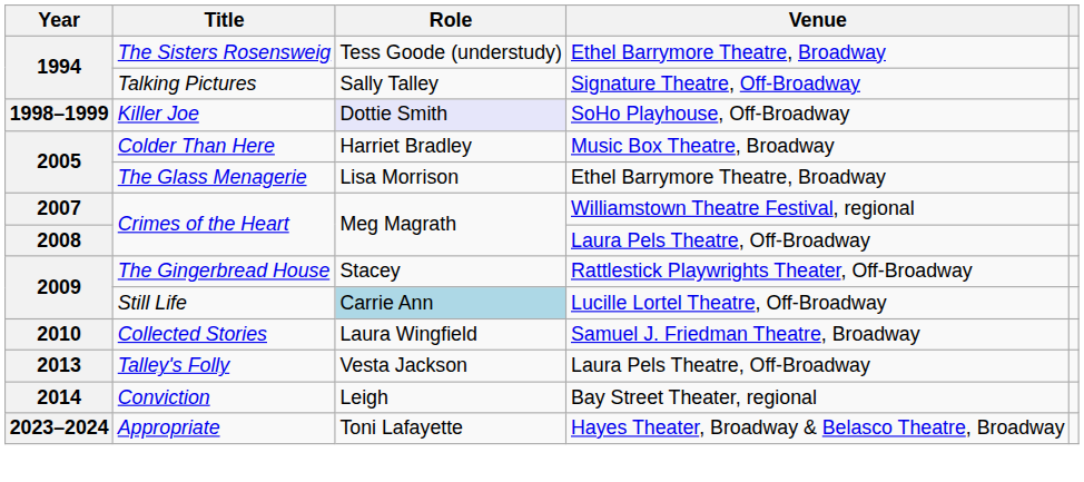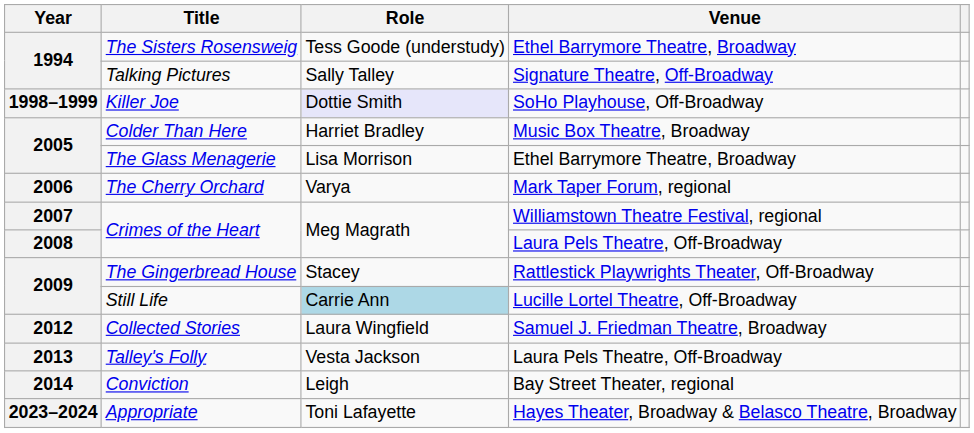+ row: 2006 | The Cherry Orchard | Varya | Mark Taper Forum, regional
Collected Stories | Year: 2010 -> 2012
